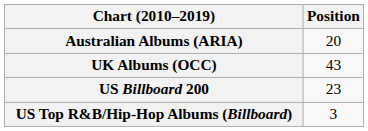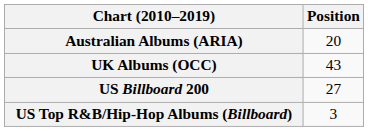US Billboard 200 | Position: 23 -> 27
